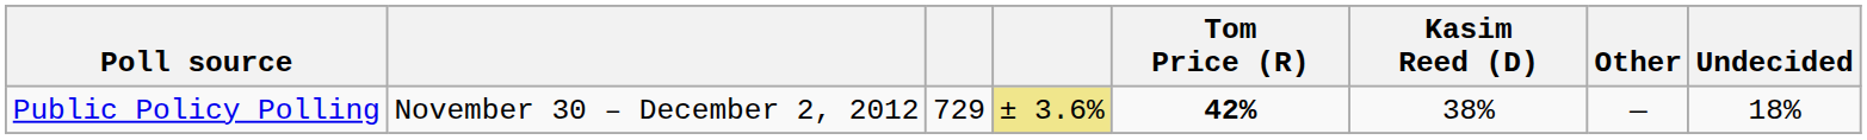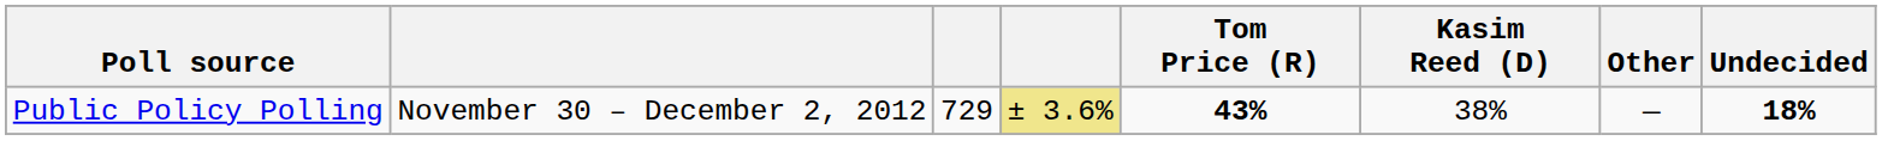Public Policy Polling | Tom Price (R): 42% -> 43%
Public Policy Polling | Undecided: normal -> bold
